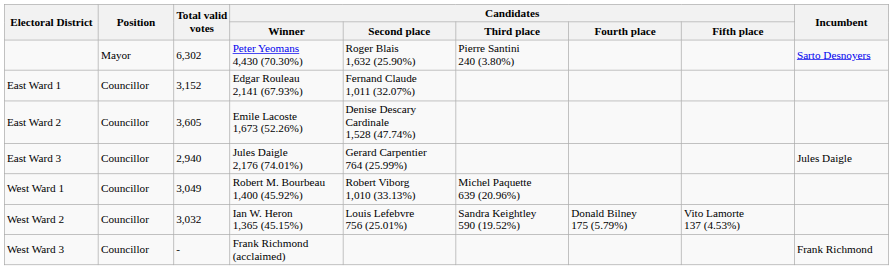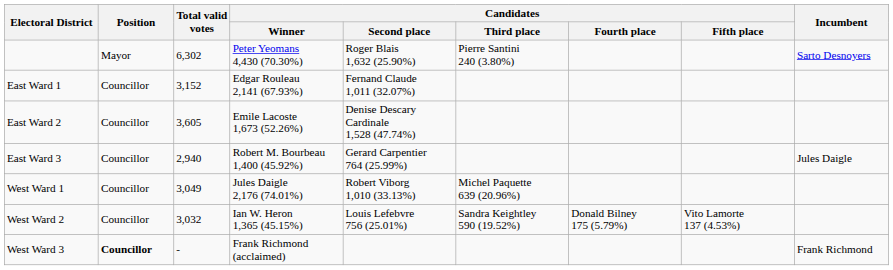East Ward 3 | Candidates / Winner: Jules Daigle 2,176 (74.01%) -> Robert M. Bourbeau 1,400 (45.92%)
West Ward 1 | Candidates / Winner: Robert M. Bourbeau 1,400 (45.92%) -> Jules Daigle 2,176 (74.01%)
West Ward 3 | Position: normal -> bold
